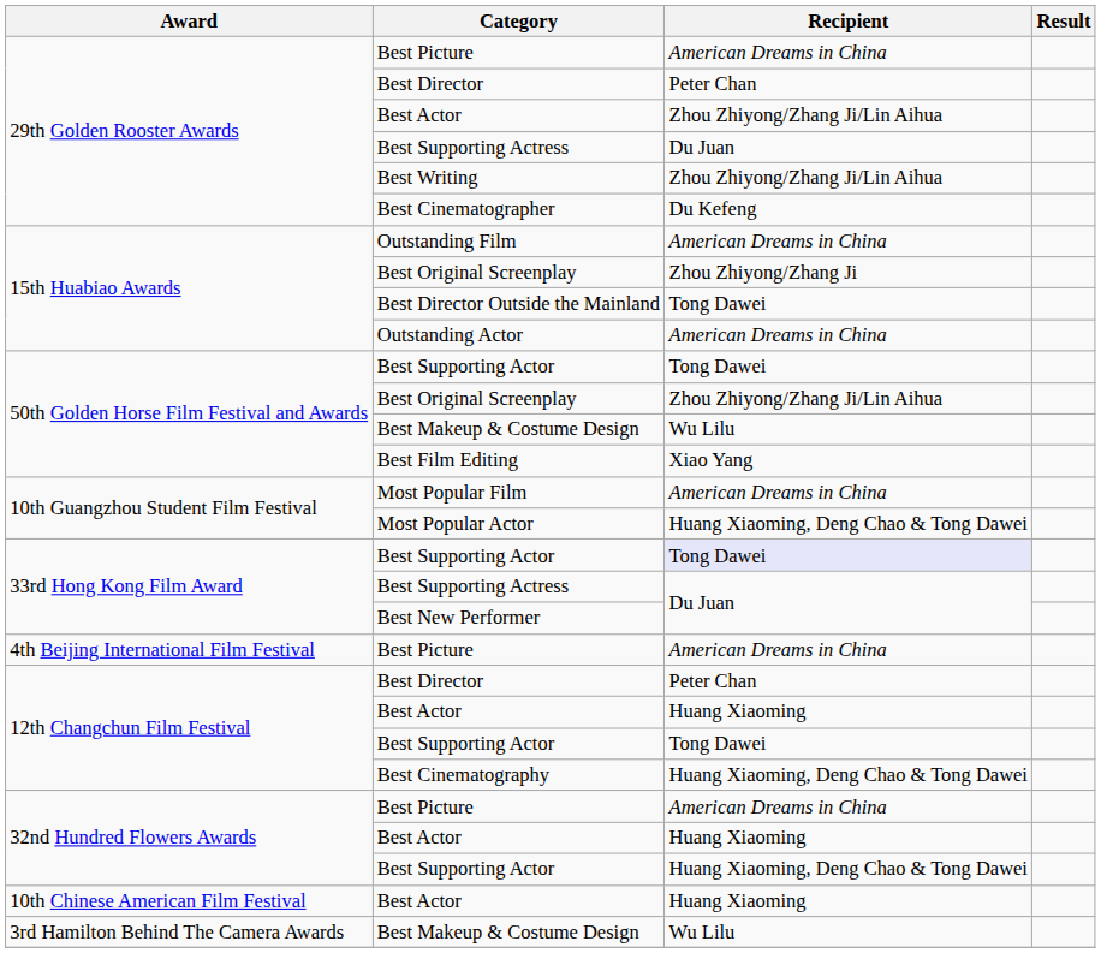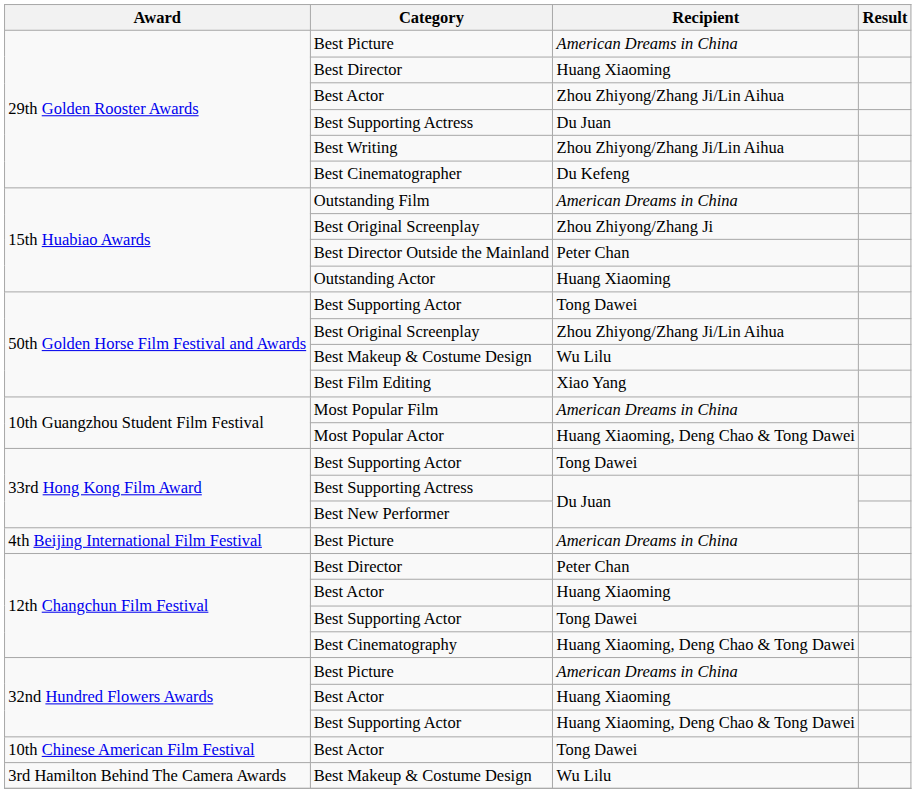29th Golden Rooster Awards / Best Director | Recipient: Peter Chan -> Huang Xiaoming
Best Director Outside the Mainland | Recipient: Tong Dawei -> Peter Chan
Outstanding Actor | Recipient: American Dreams in China -> Huang Xiaoming
33rd Hong Kong Film Award / Best Supporting Actor | Recipient: lavender background -> no background
10th Chinese American Film Festival / Best Actor | Recipient: Huang Xiaoming -> Tong Dawei
